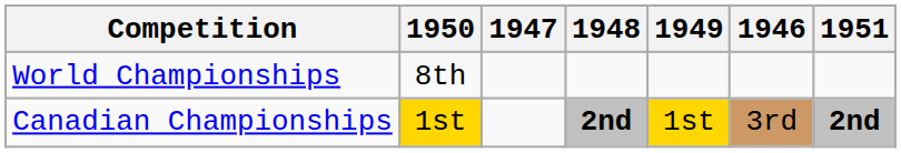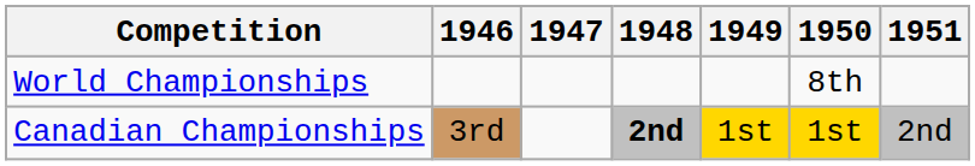columns swapped: 1946 <-> 1950
Canadian Championships | 1951: bold -> normal
